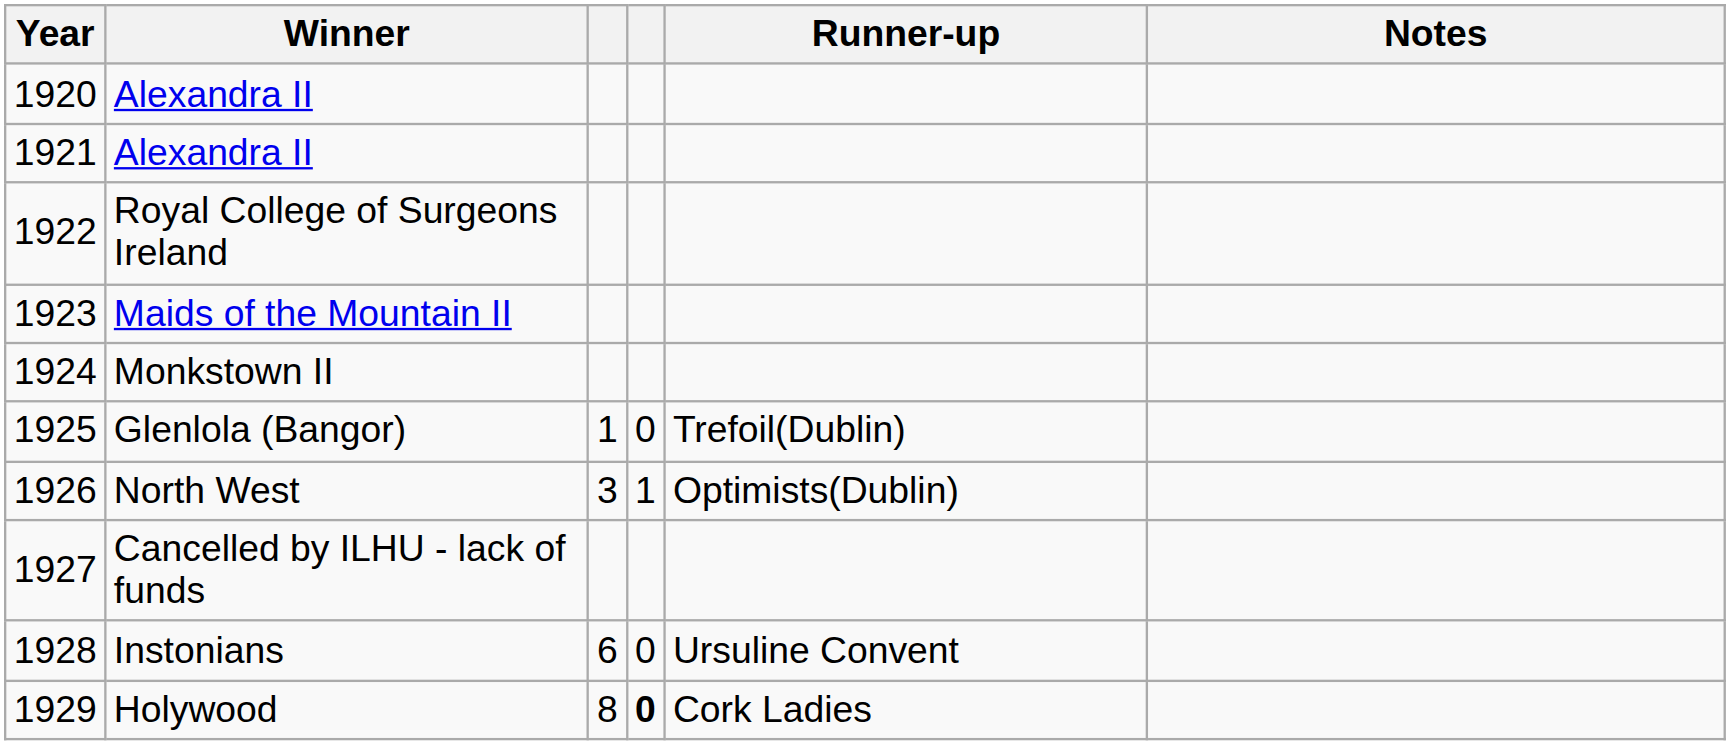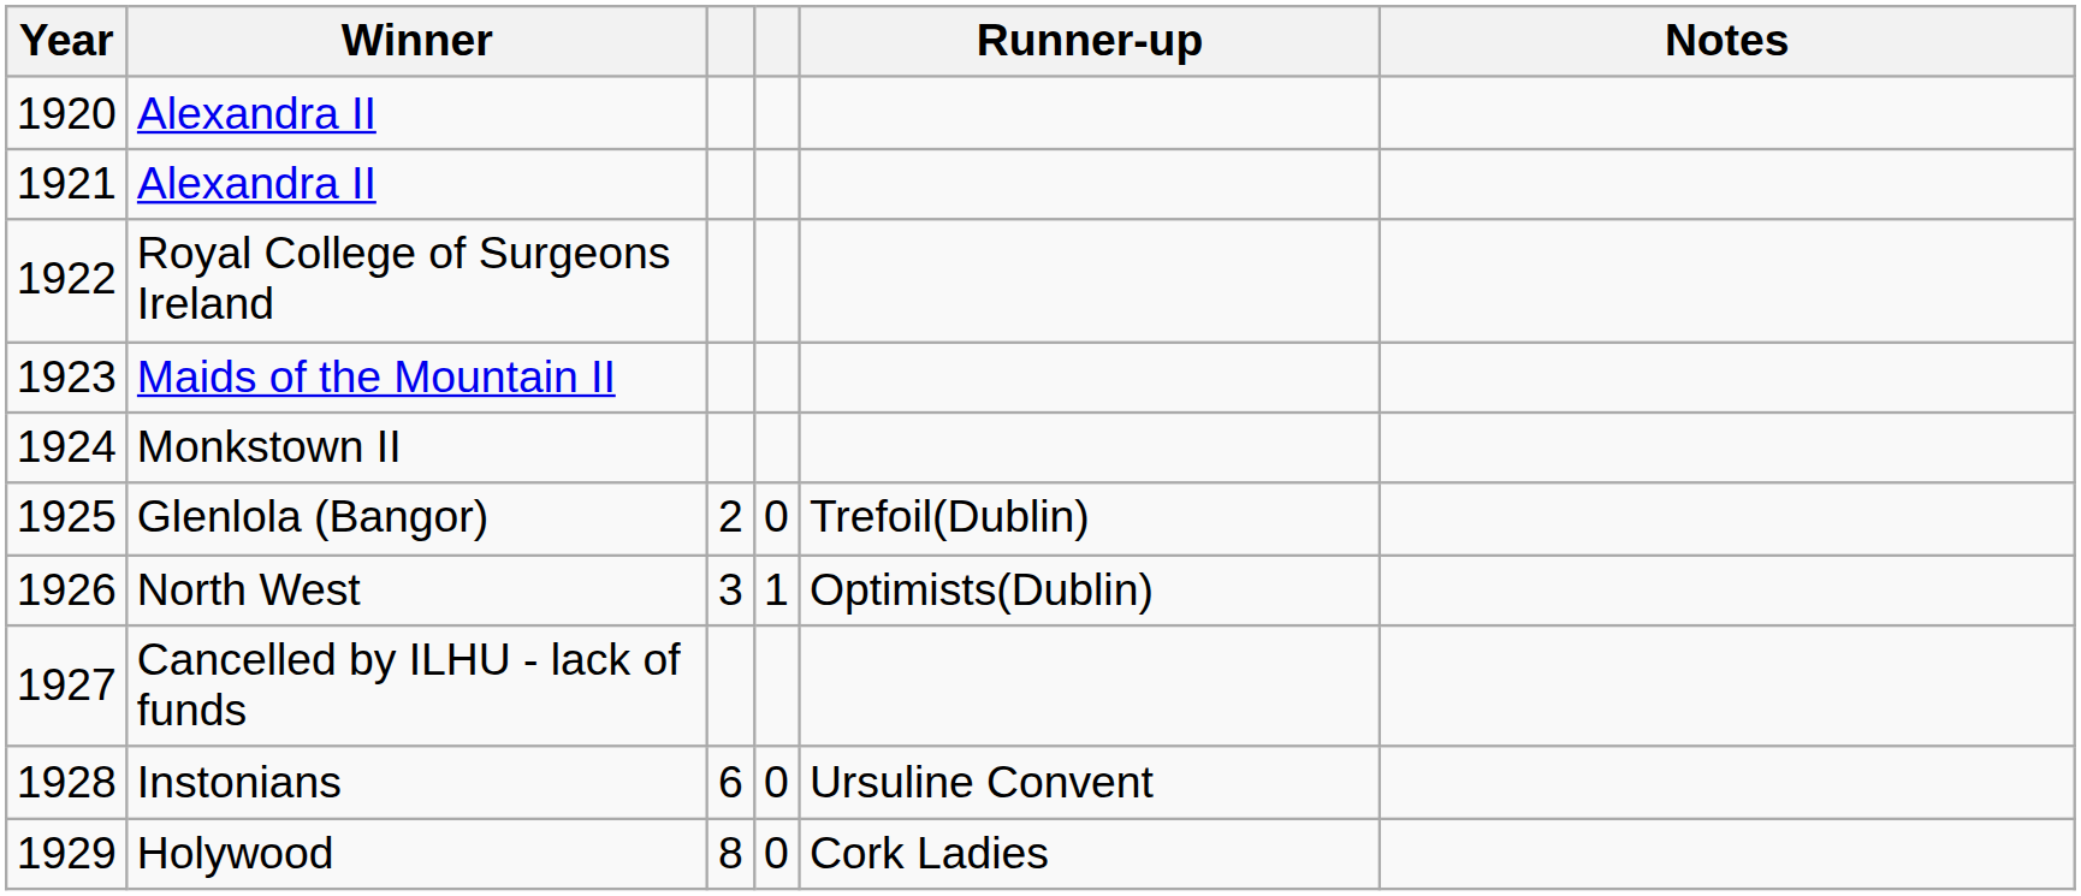Glenlola (Bangor) | column 3: 1 -> 2
Holywood | column 4: bold -> normal
